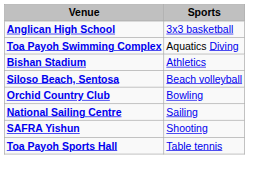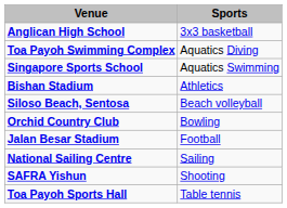+ row: Singapore Sports School | Aquatics Swimming
+ row: Jalan Besar Stadium | Football
